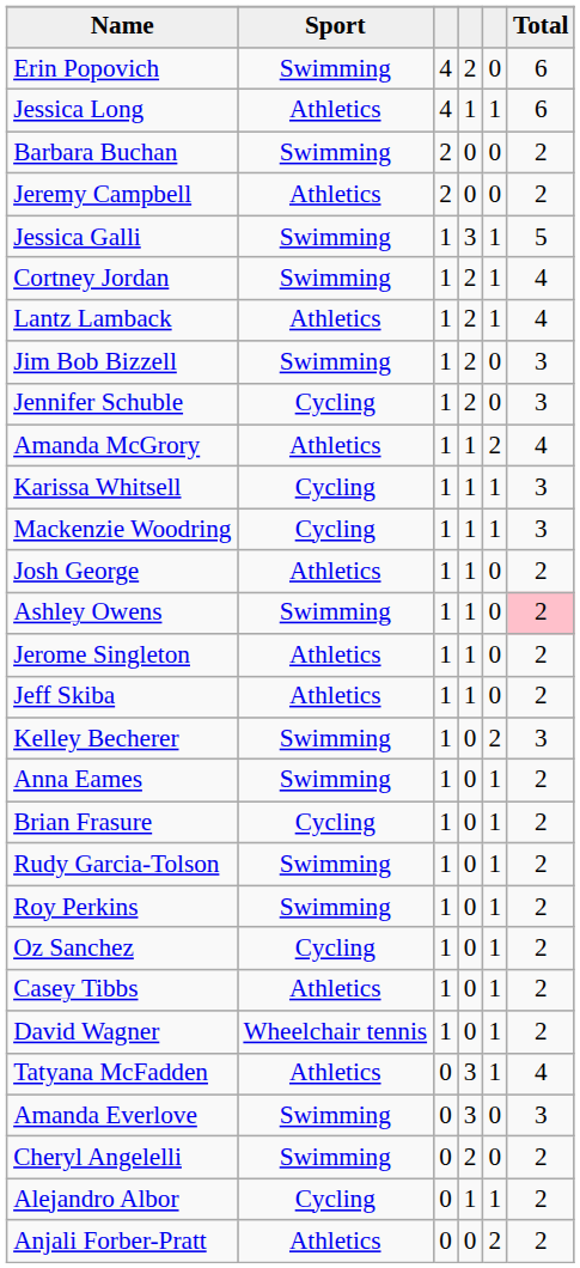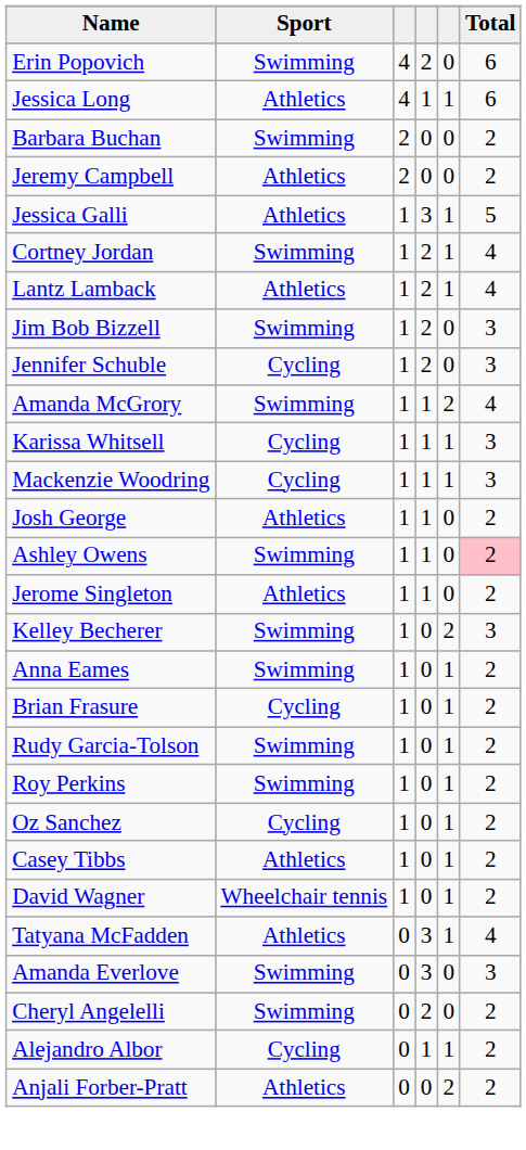Jessica Galli | Sport: Swimming -> Athletics
Amanda McGrory | Sport: Athletics -> Swimming
- row: Jeff Skiba | Athletics | 1 | 1 | 0 | 2
